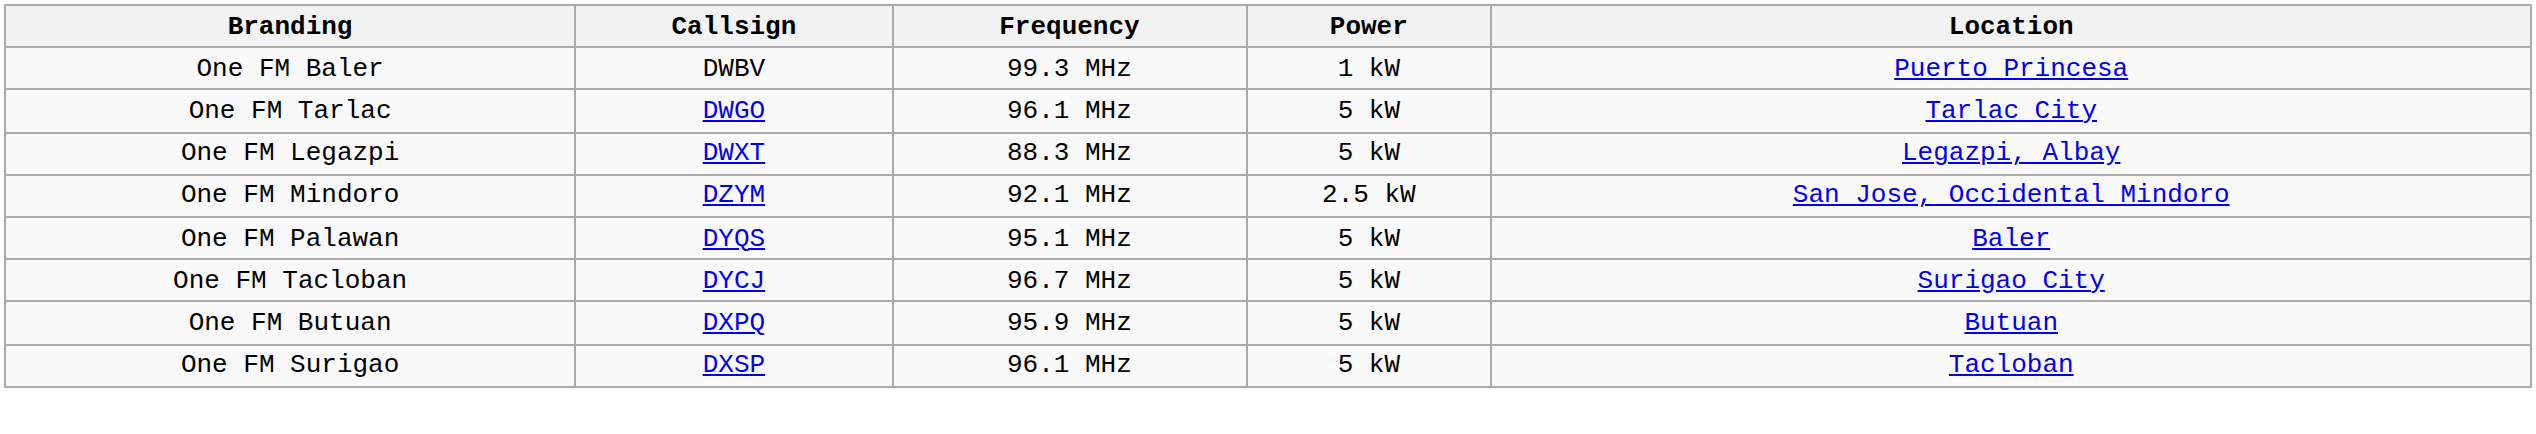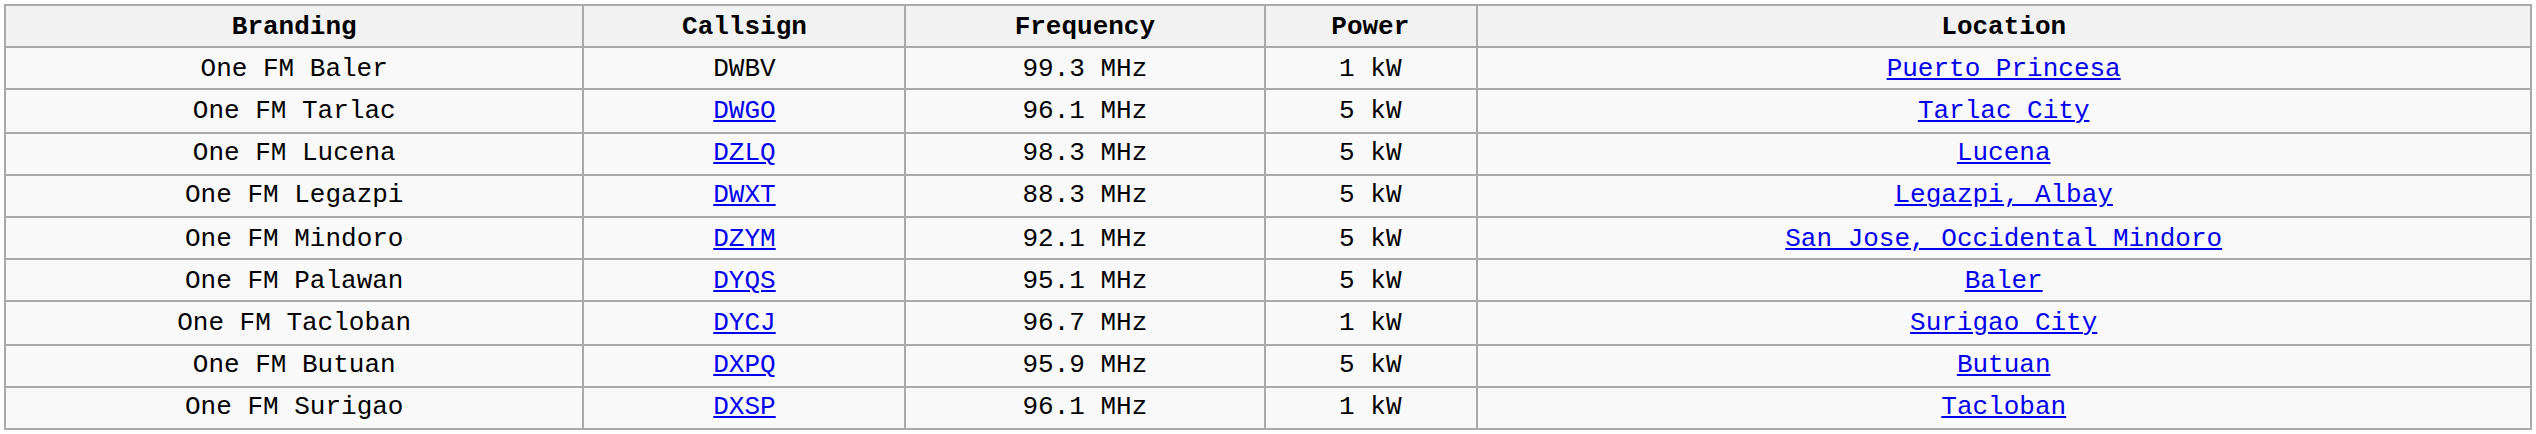+ row: One FM Lucena | DZLQ | 98.3 MHz | 5 kW | Lucena
One FM Mindoro | Power: 2.5 kW -> 5 kW
One FM Tacloban | Power: 5 kW -> 1 kW
One FM Surigao | Power: 5 kW -> 1 kW
